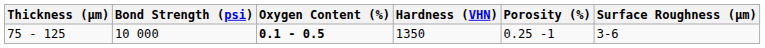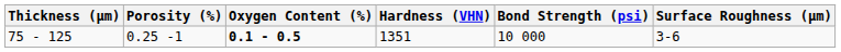columns swapped: Porosity (%) <-> Bond Strength (psi)
75 - 125 | Hardness (VHN): 1350 -> 1351
